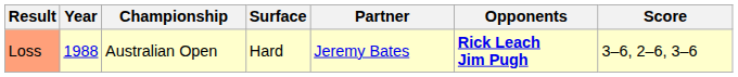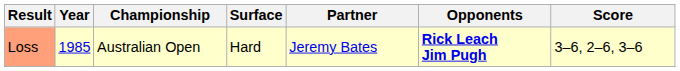Loss | Year: 1988 -> 1985
